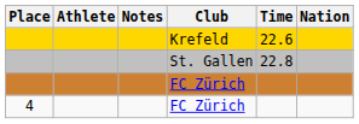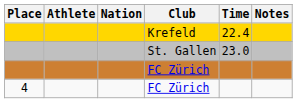columns swapped: Nation <-> Notes
Krefeld | Time: 22.6 -> 22.4
St. Gallen | Time: 22.8 -> 23.0
